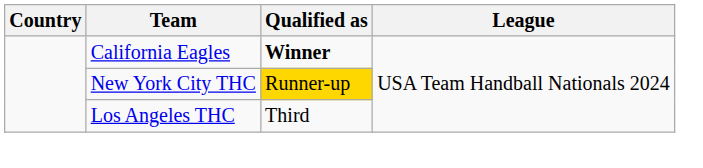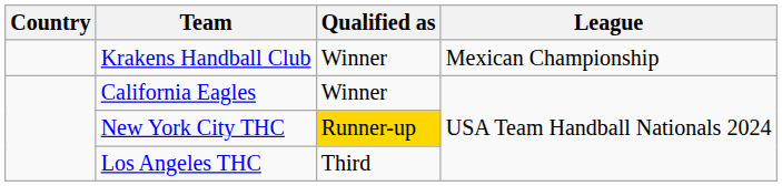+ row: Krakens Handball Club | Winner | Mexican Championship
California Eagles | Qualified as: bold -> normal
